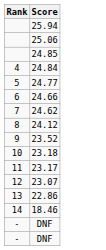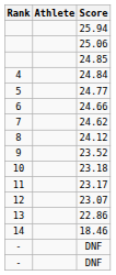+ column: Athlete
